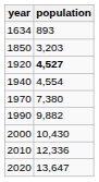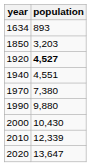1940 | population: 4,554 -> 4,551
1990 | population: 9,882 -> 9,880
2010 | population: 12,336 -> 12,339
